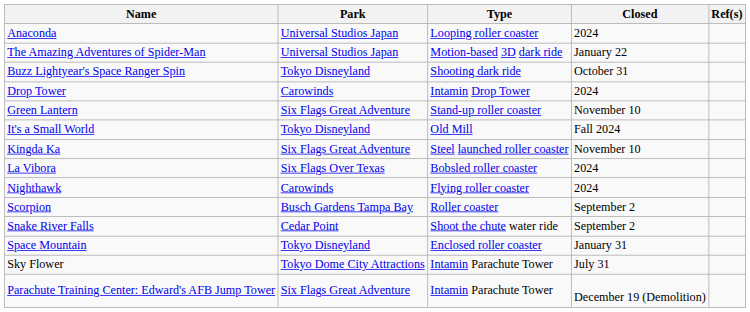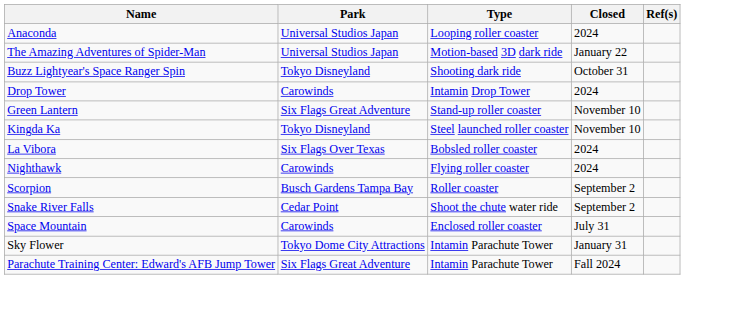- row: It's a Small World | Tokyo Disneyland | Old Mill | Fall 2024
Kingda Ka | Park: Six Flags Great Adventure -> Tokyo Disneyland
Space Mountain | Park: Tokyo Disneyland -> Carowinds
Space Mountain | Closed: January 31 -> July 31
Sky Flower | Closed: July 31 -> January 31
Parachute Training Center: Edward's AFB Jump Tower | Closed: December 19 (Demolition) -> Fall 2024
